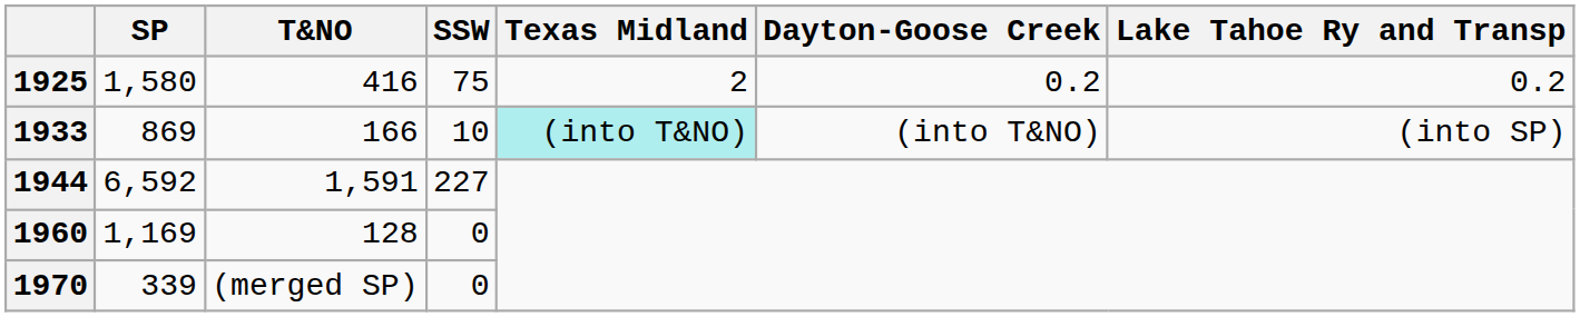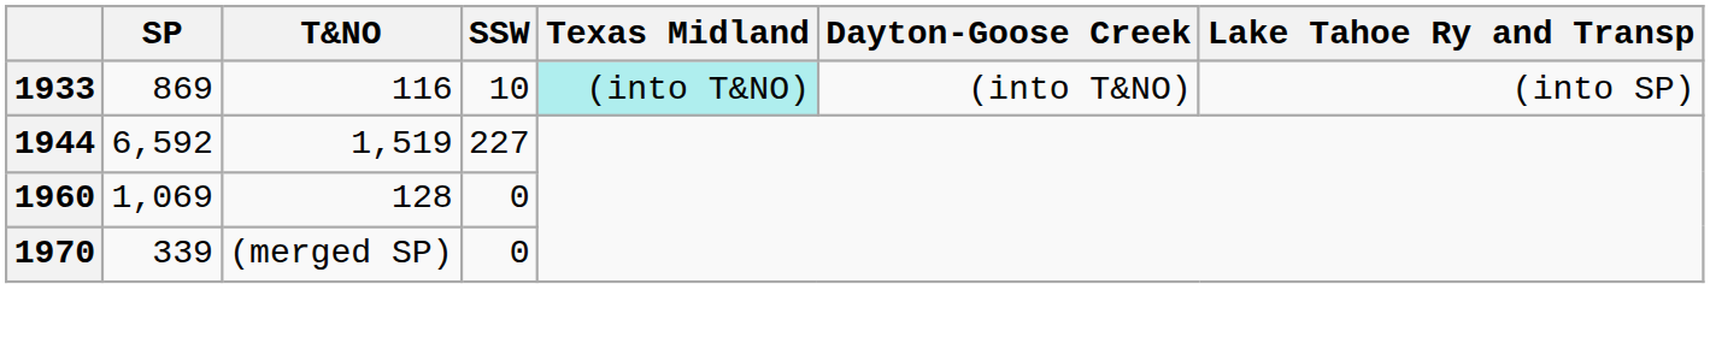- row: 1925 | 1,580 | 416 | 75 | 2 | 0.2 | 0.2
1933 | T&NO: 166 -> 116
1944 | T&NO: 1,591 -> 1,519
1960 | SP: 1,169 -> 1,069
